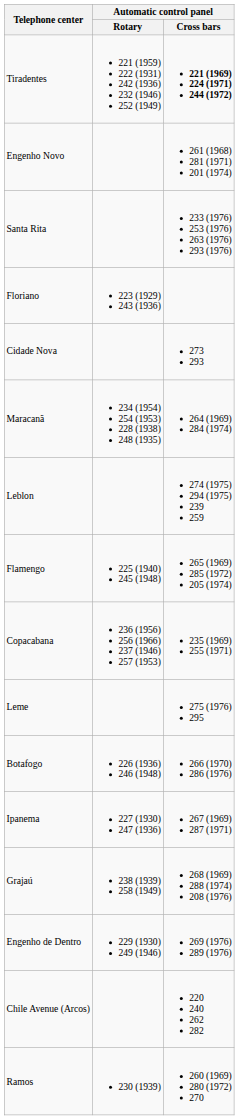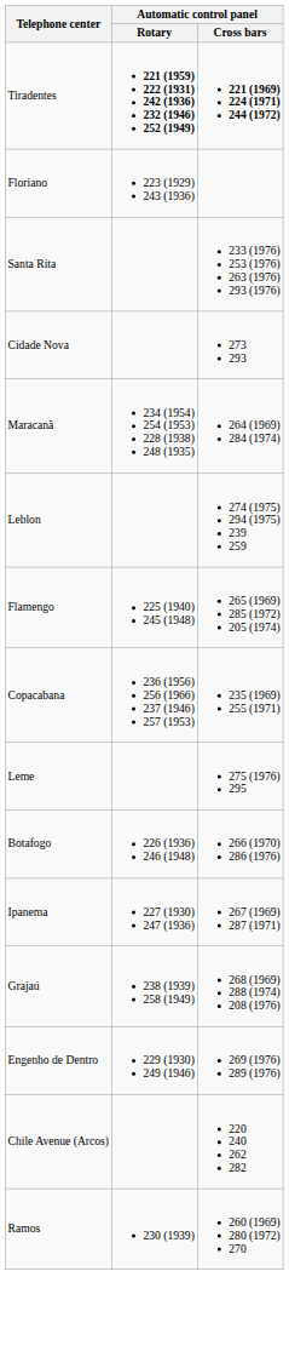Tiradentes | Automatic control panel / Rotary: normal -> bold
- row: Engenho Novo | 261 (1968) 281 (1971) 201 (1974)
rows swapped: Floriano <-> Santa Rita
